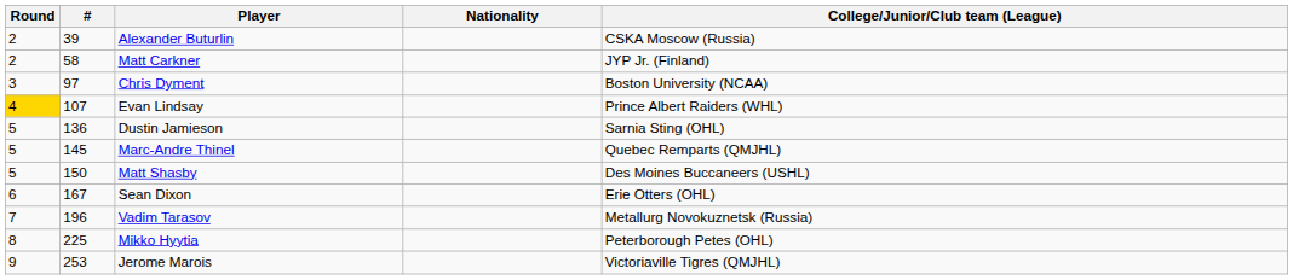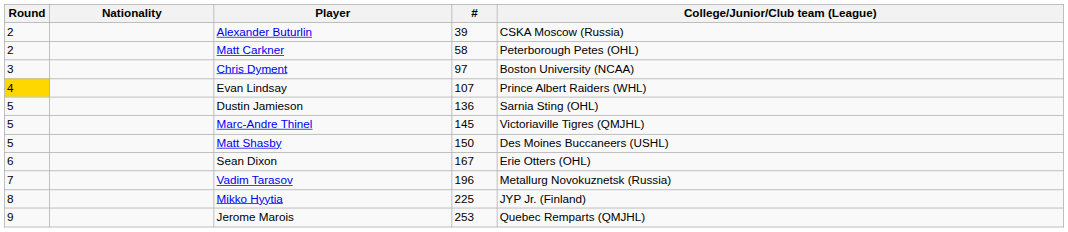columns swapped: # <-> Nationality
Matt Carkner | College/Junior/Club team (League): JYP Jr. (Finland) -> Peterborough Petes (OHL)
Marc-Andre Thinel | College/Junior/Club team (League): Quebec Remparts (QMJHL) -> Victoriaville Tigres (QMJHL)
Mikko Hyytia | College/Junior/Club team (League): Peterborough Petes (OHL) -> JYP Jr. (Finland)
Jerome Marois | College/Junior/Club team (League): Victoriaville Tigres (QMJHL) -> Quebec Remparts (QMJHL)
